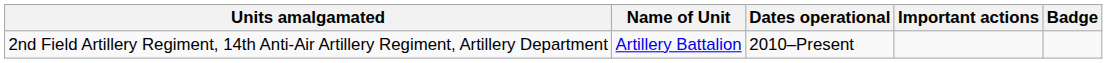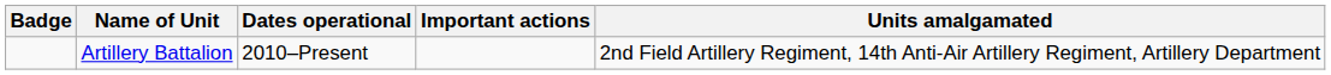columns swapped: Badge <-> Units amalgamated
